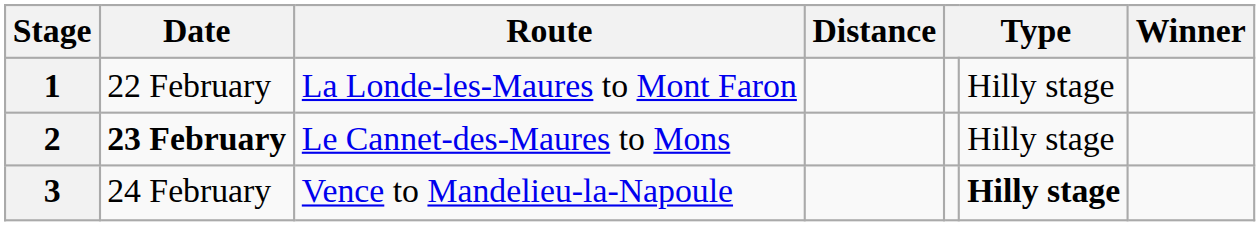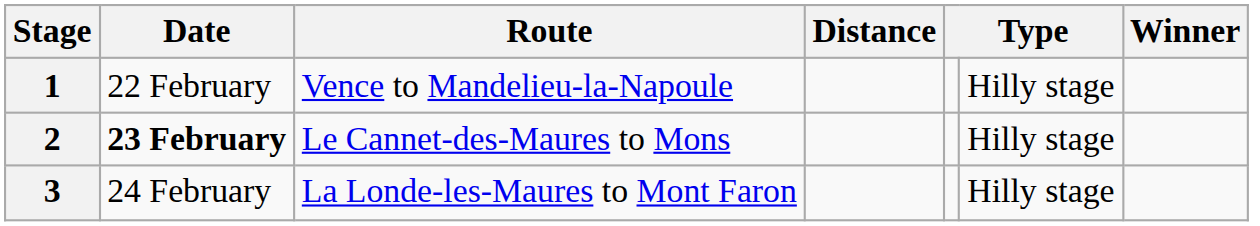1 | Route: La Londe-les-Maures to Mont Faron -> Vence to Mandelieu-la-Napoule
3 | Route: Vence to Mandelieu-la-Napoule -> La Londe-les-Maures to Mont Faron
3 | column 6: bold -> normal
